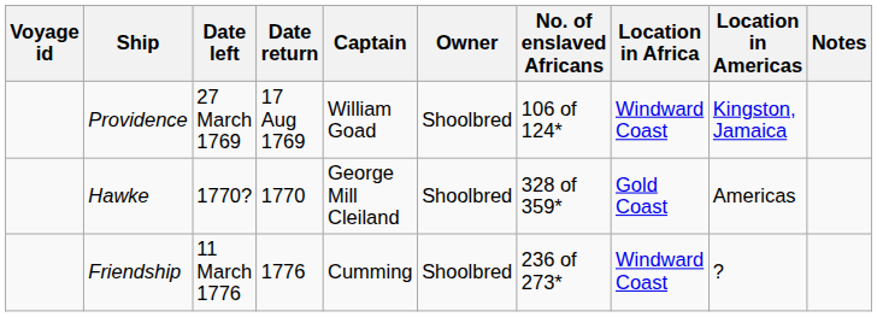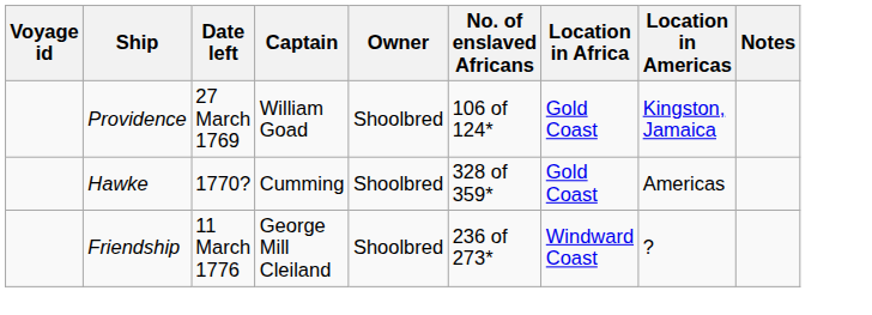- column: Date return | 17 Aug 1769 | 1770 | 1776
Providence | Location in Africa: Windward Coast -> Gold Coast
Hawke | Captain: George Mill Cleiland -> Cumming
Friendship | Captain: Cumming -> George Mill Cleiland
